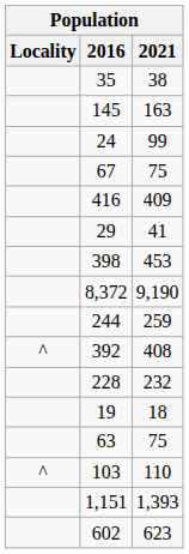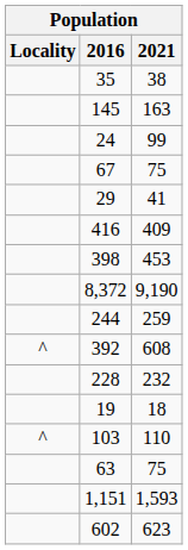rows swapped: 416 <-> 29
392 | 2021: 408 -> 608
rows swapped: 103 <-> 63
1,151 | 2021: 1,393 -> 1,593
